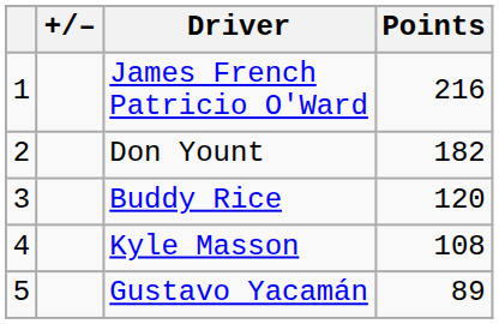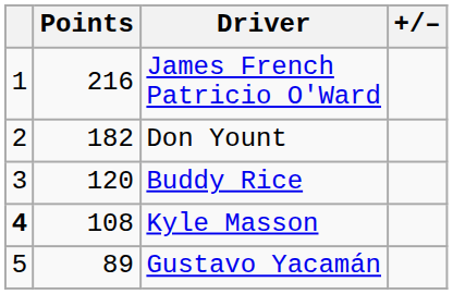columns swapped: +/– <-> Points
Kyle Masson | column 1: normal -> bold
